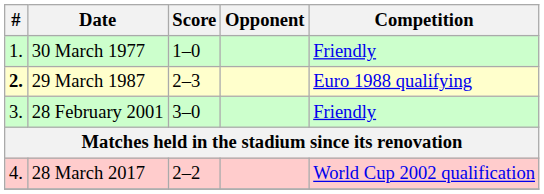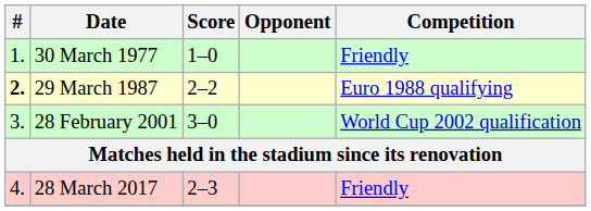29 March 1987 | Score: 2–3 -> 2–2
28 February 2001 | Competition: Friendly -> World Cup 2002 qualification
28 March 2017 | Score: 2–2 -> 2–3
28 March 2017 | Competition: World Cup 2002 qualification -> Friendly
